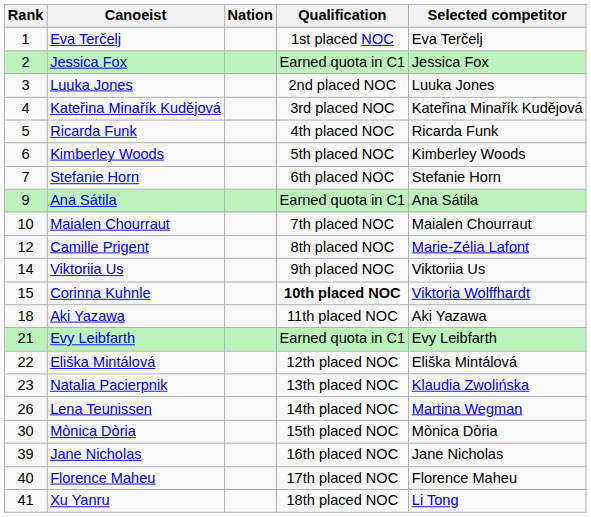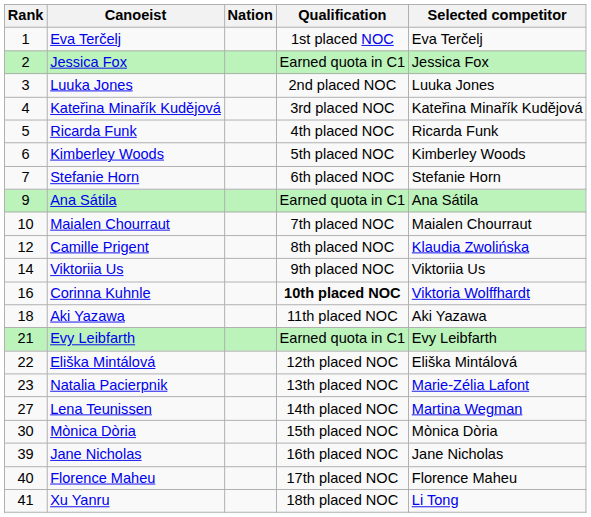Camille Prigent | Selected competitor: Marie-Zélia Lafont -> Klaudia Zwolińska
Corinna Kuhnle | Rank: 15 -> 16
Natalia Pacierpnik | Selected competitor: Klaudia Zwolińska -> Marie-Zélia Lafont
Lena Teunissen | Rank: 26 -> 27
